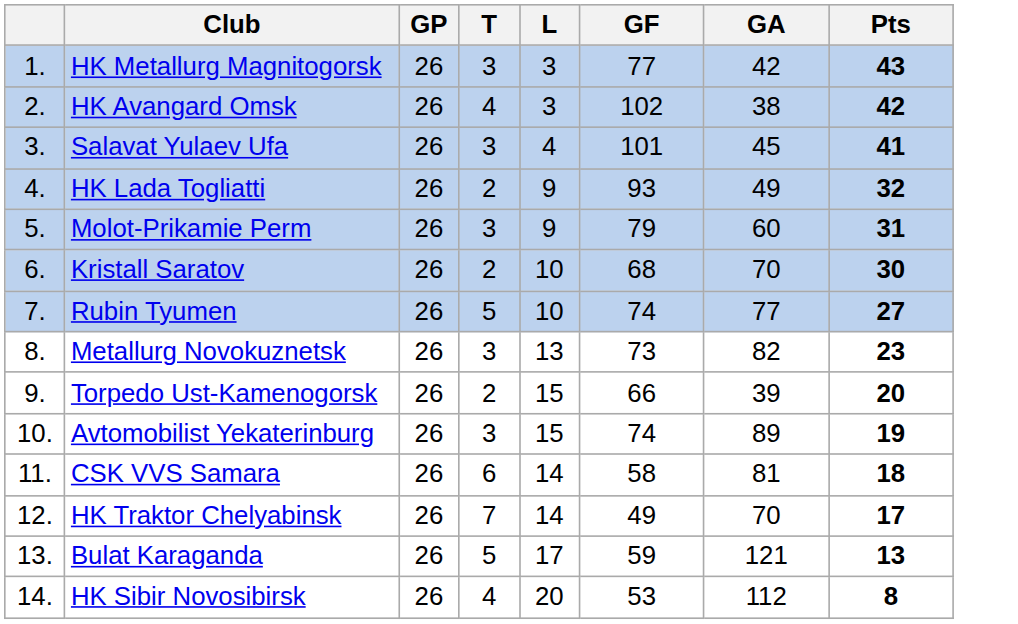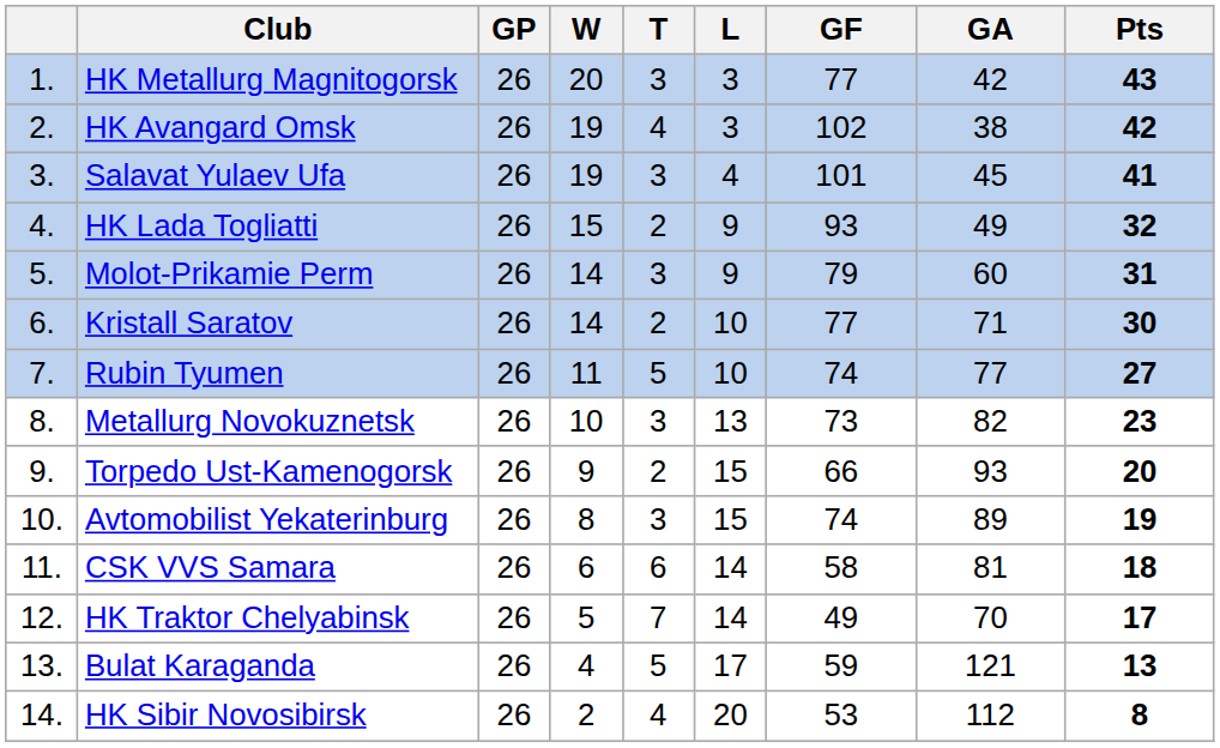+ column: W | 20 | 19 | 19 | 15 | 14 | 14 | 11 | 10 | 9 | 8 | 6 | 5 | 4 | 2
Kristall Saratov | GF: 68 -> 77
Kristall Saratov | GA: 70 -> 71
Torpedo Ust-Kamenogorsk | GA: 39 -> 93
